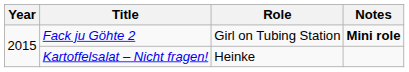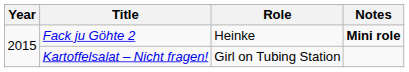Fack ju Göhte 2 | Role: Girl on Tubing Station -> Heinke
Kartoffelsalat – Nicht fragen! | Role: Heinke -> Girl on Tubing Station
